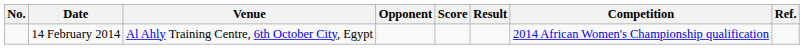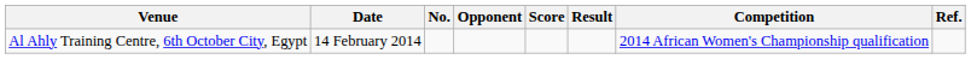columns swapped: No. <-> Venue
